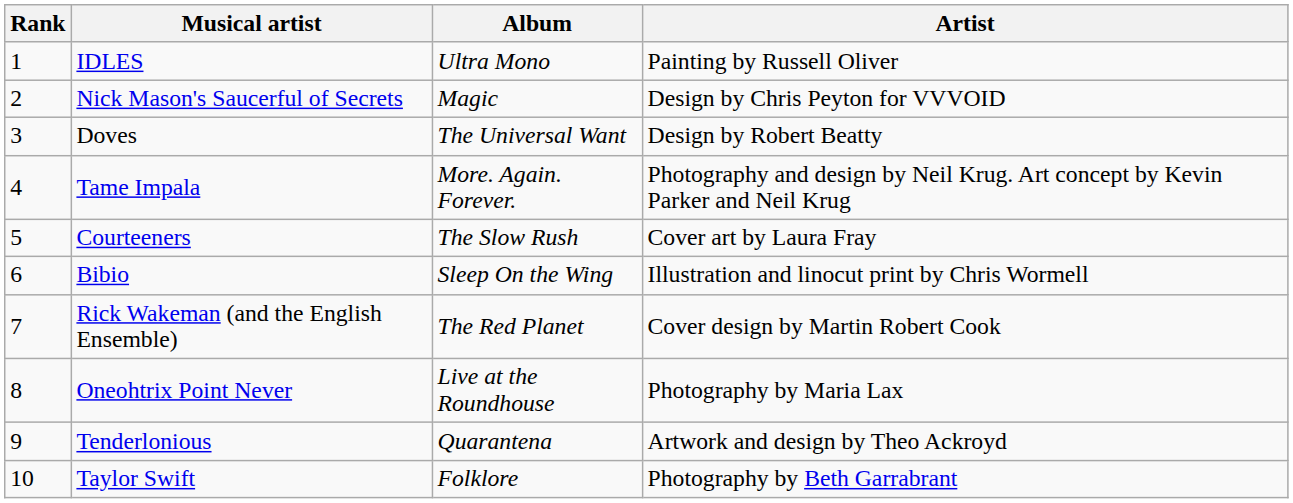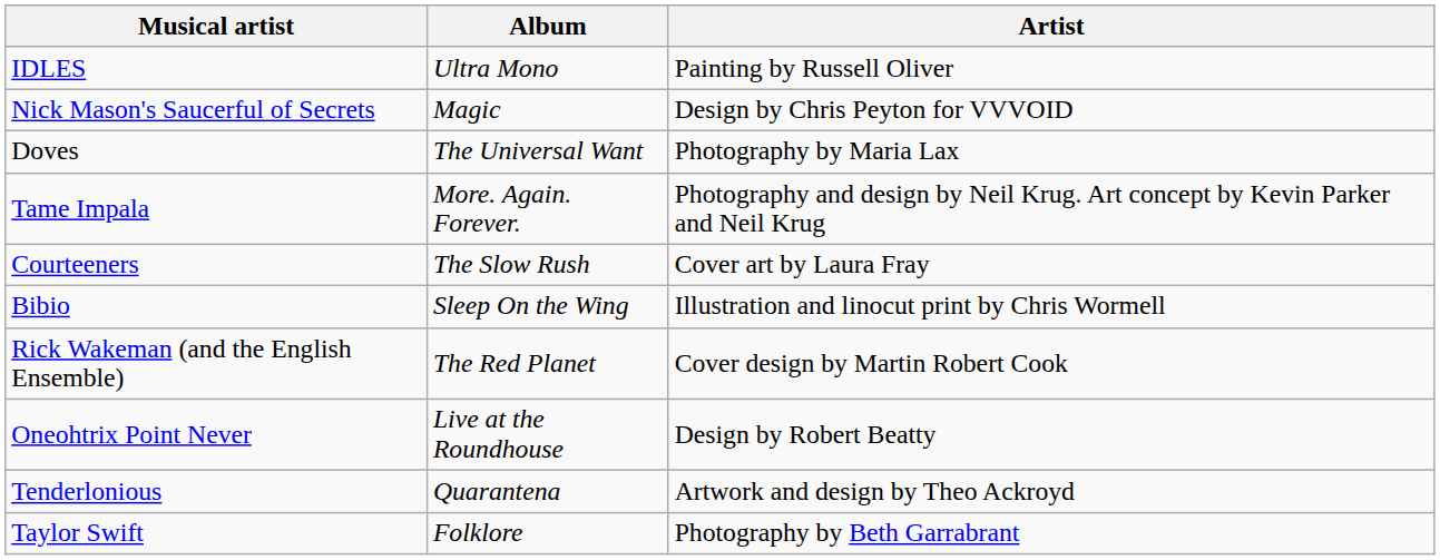- column: Rank | 1 | 2 | 3 | 4 | 5 | 6 | 7 | 8 | 9 | 10
Doves | Artist: Design by Robert Beatty -> Photography by Maria Lax
Oneohtrix Point Never | Artist: Photography by Maria Lax -> Design by Robert Beatty
